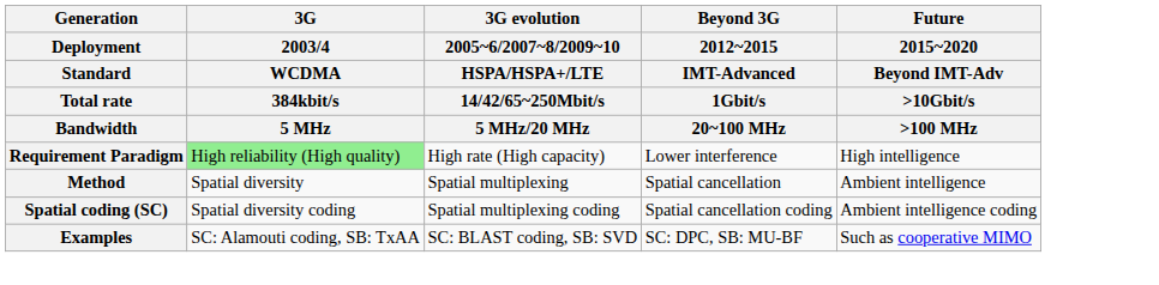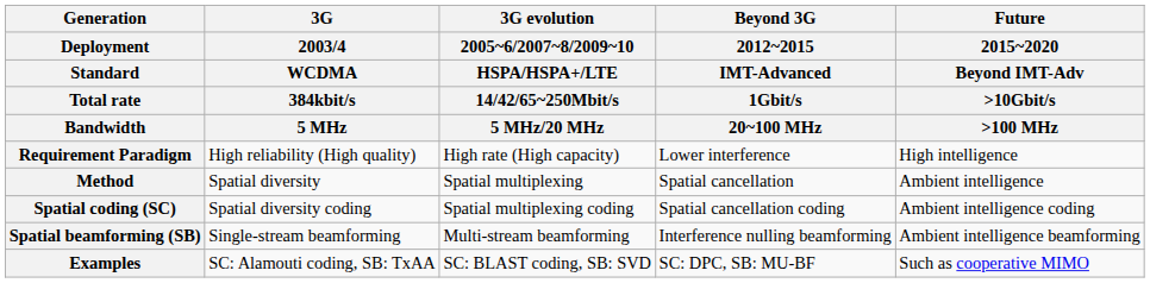Requirement Paradigm | 3G / 2003/4 / WCDMA / 384kbit/s / 5 MHz: lightgreen background -> no background
+ row: Spatial beamforming (SB) | Single-stream beamforming | Multi-stream beamforming | Interference nulling beamforming | Ambient intelligence beamforming
